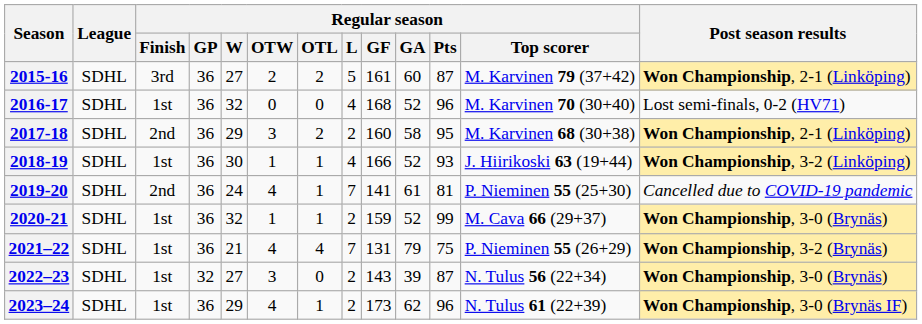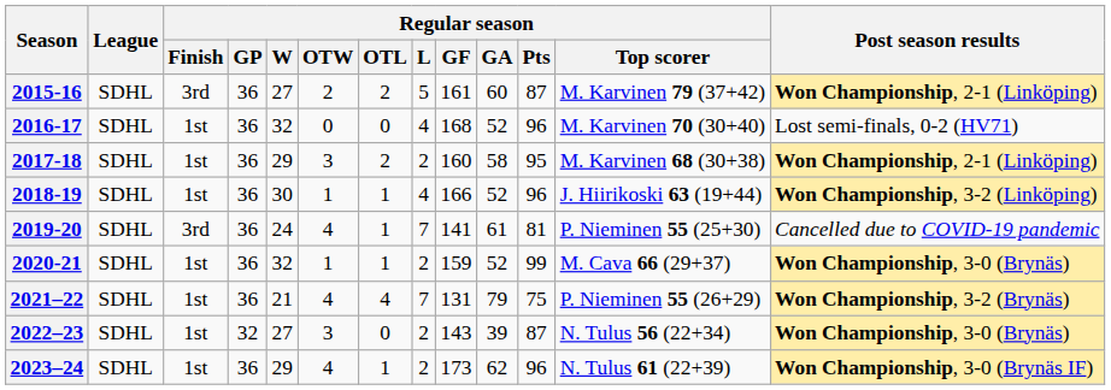2017-18 | Regular season / Finish: 2nd -> 1st
2018-19 | Regular season / Pts: 93 -> 96
2019-20 | Regular season / Finish: 2nd -> 3rd
